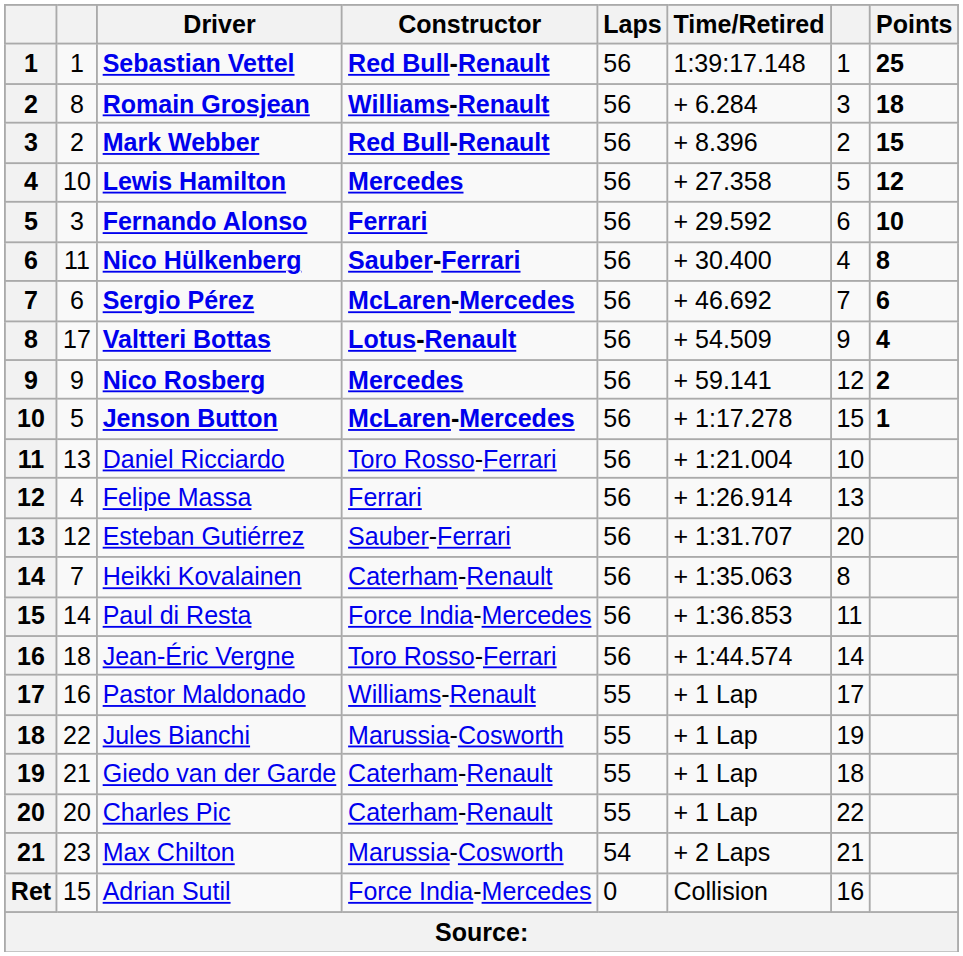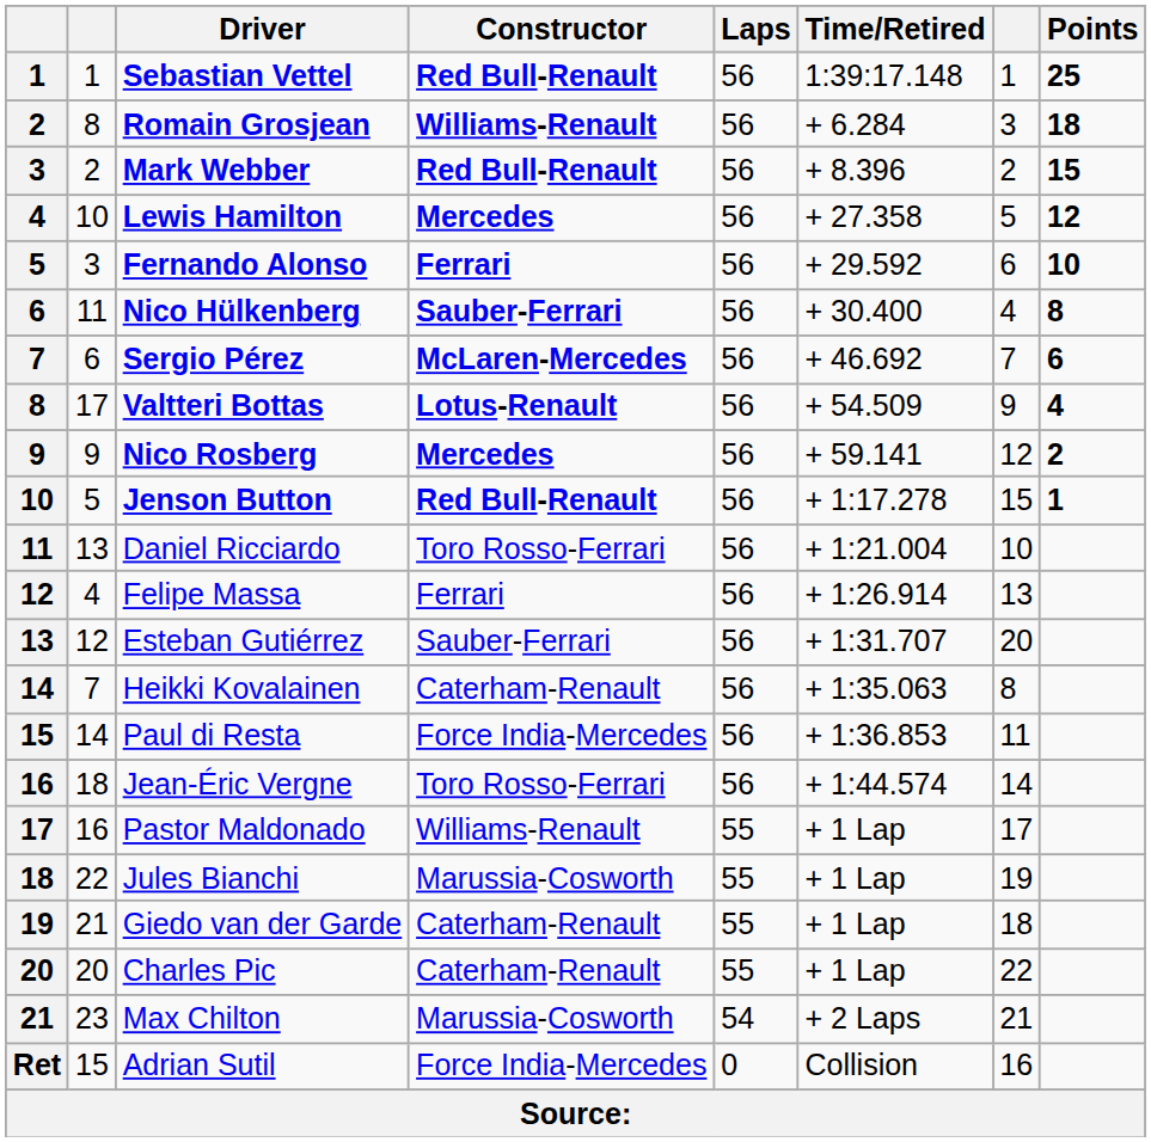Jenson Button | Constructor: McLaren-Mercedes -> Red Bull-Renault
